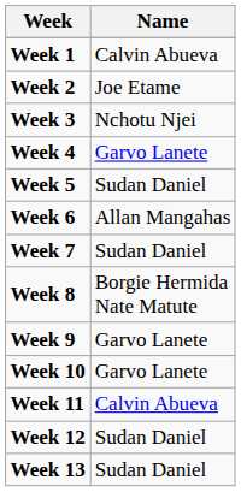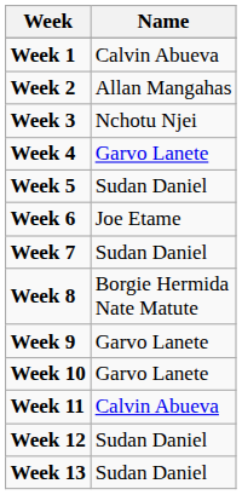Week 2 | Name: Joe Etame -> Allan Mangahas
Week 6 | Name: Allan Mangahas -> Joe Etame
